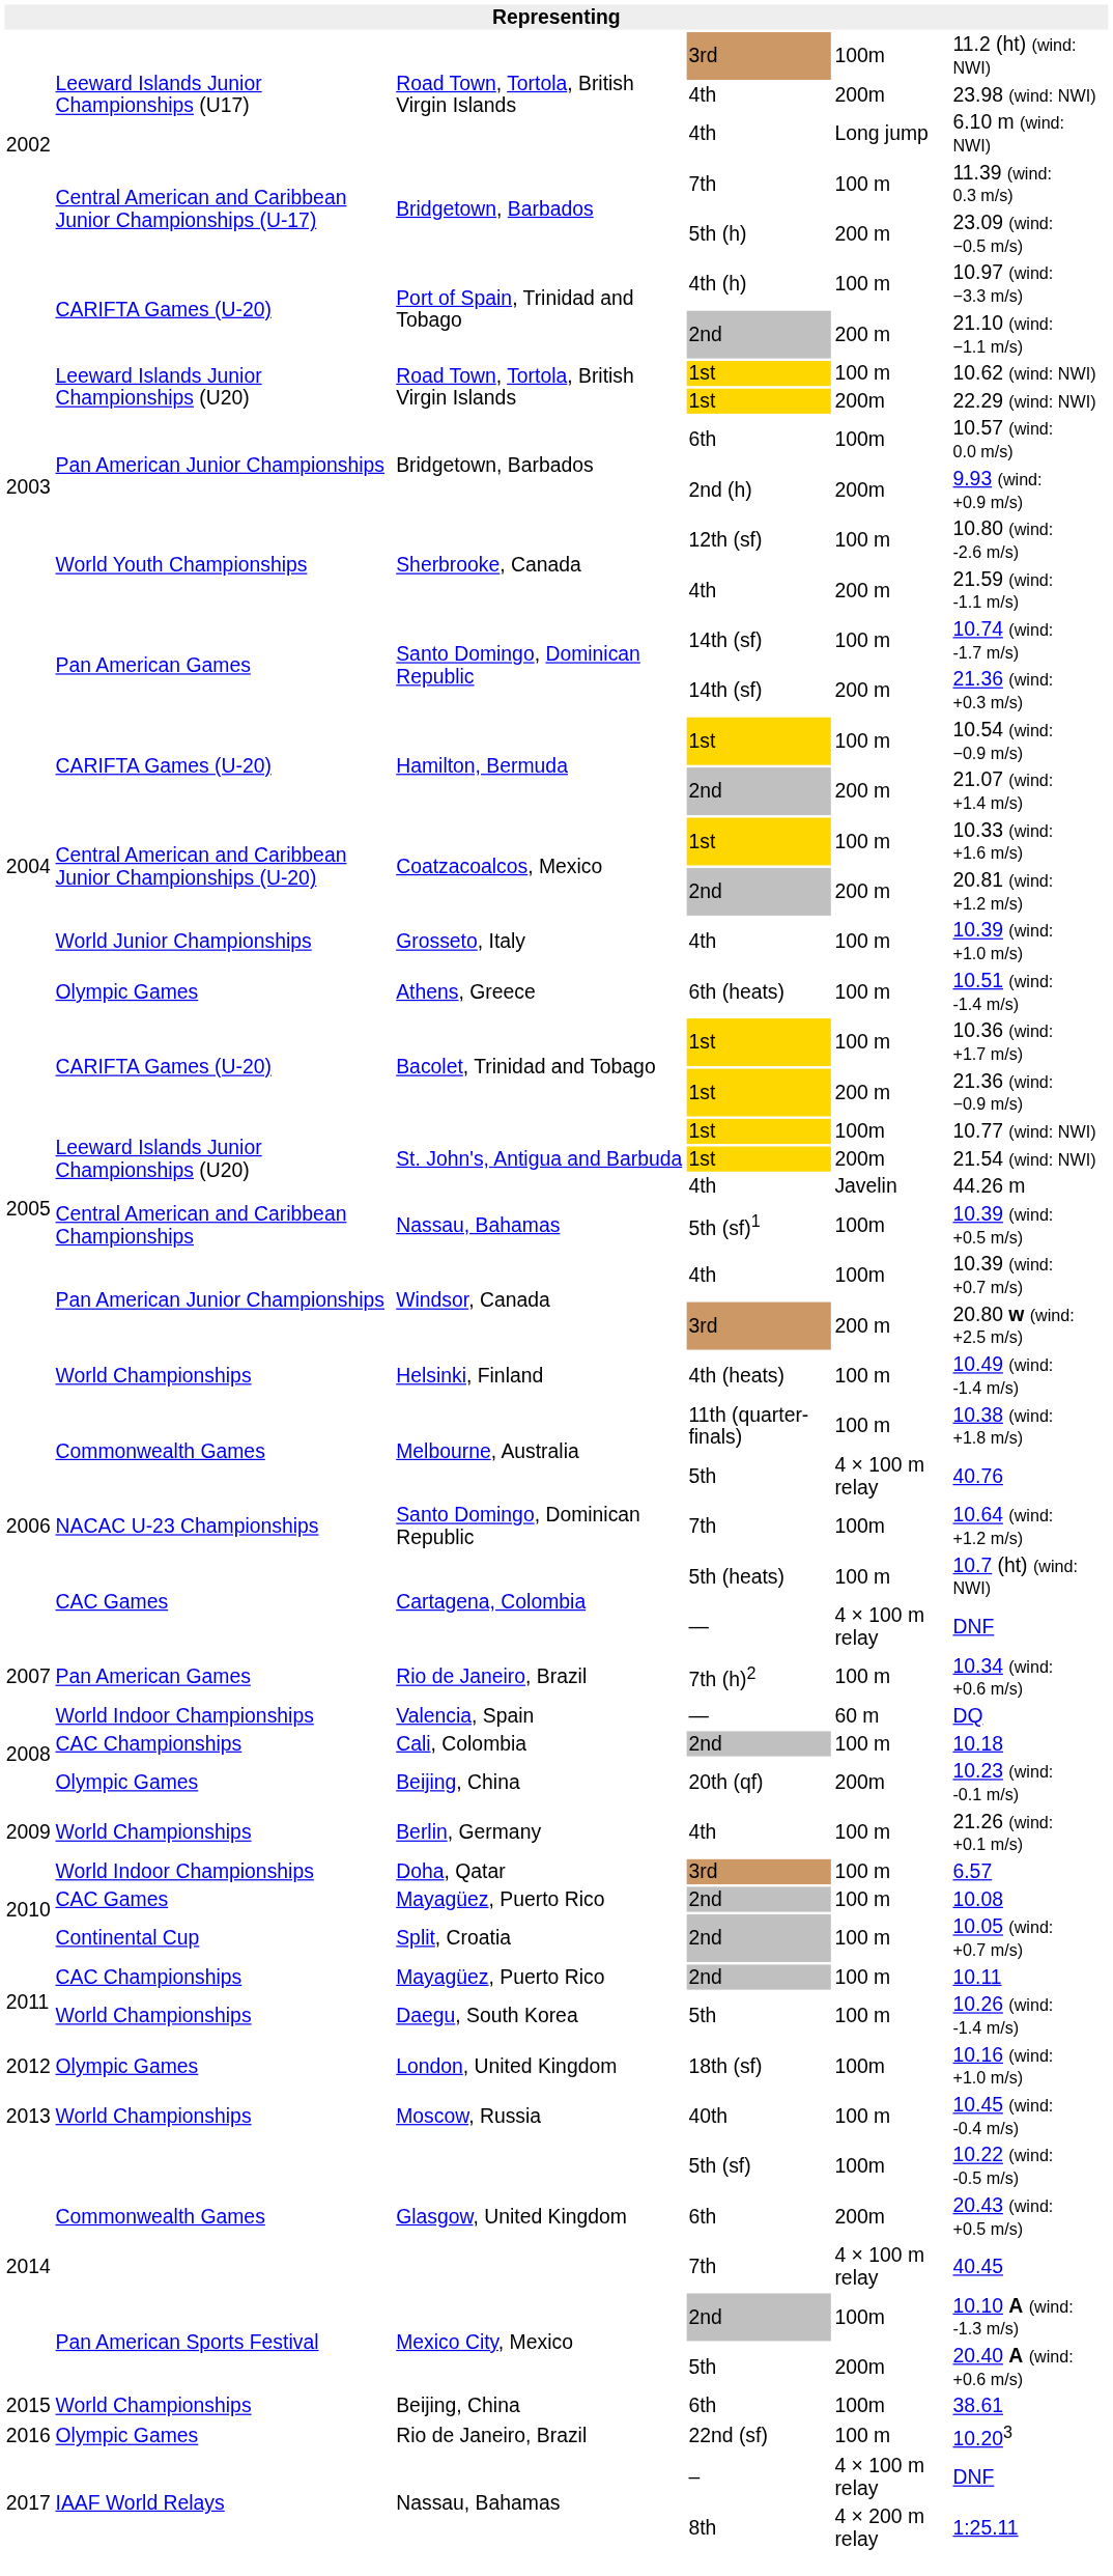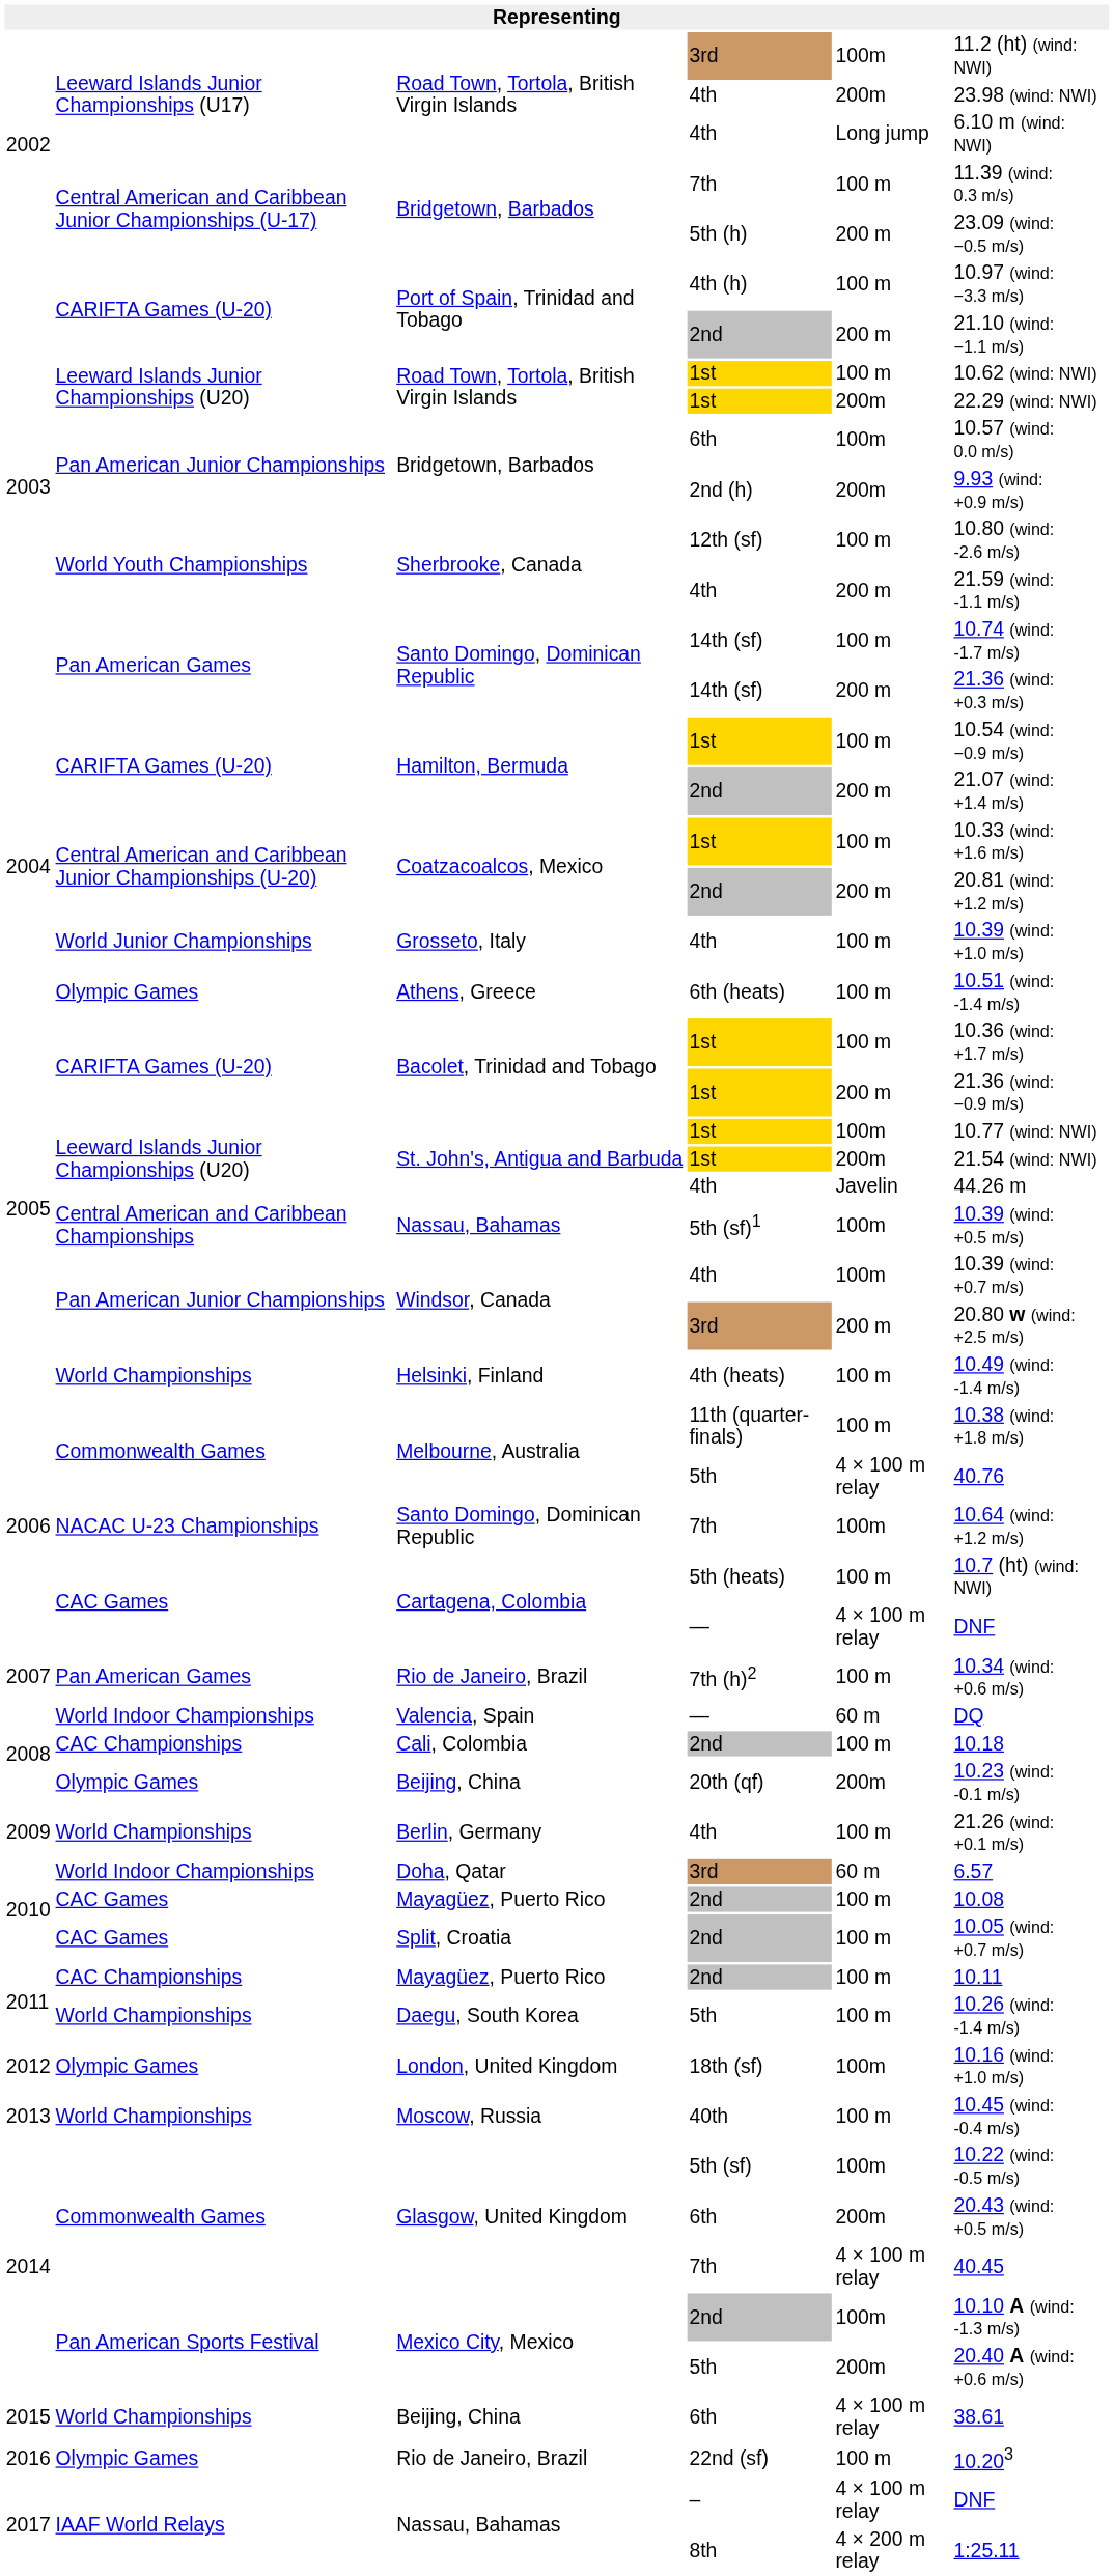Doha, Qatar | column 5: 100 m -> 60 m
Split, Croatia | column 2: Continental Cup -> CAC Games
Beijing, China / 6th | column 5: 100m -> 4 × 100 m relay
